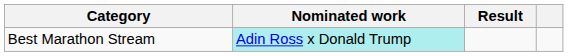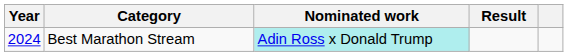+ column: Year | 2024
